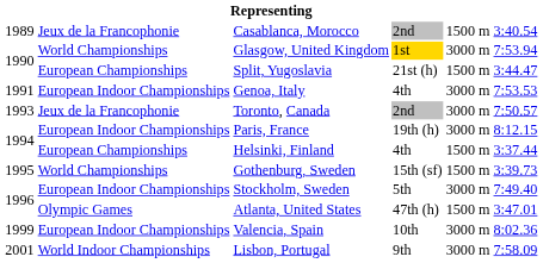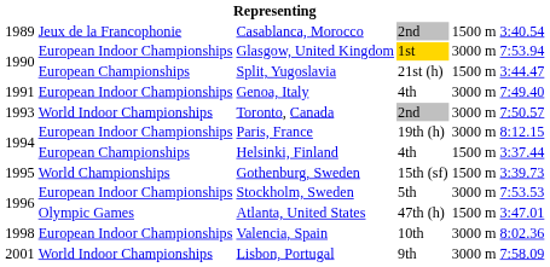Glasgow, United Kingdom | column 2: World Championships -> European Indoor Championships
Genoa, Italy | column 6: 7:53.53 -> 7:49.40
Toronto, Canada | column 2: Jeux de la Francophonie -> World Indoor Championships
Stockholm, Sweden | column 6: 7:49.40 -> 7:53.53
Valencia, Spain | column 1: 1999 -> 1998
